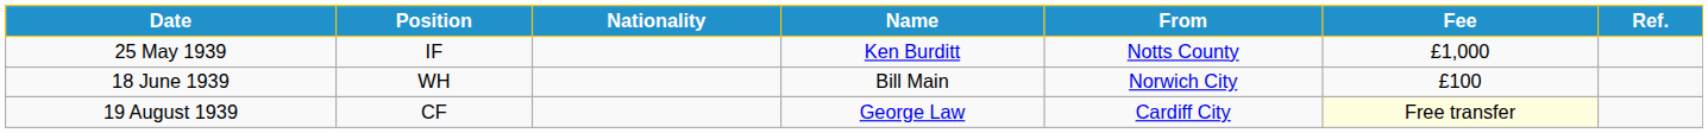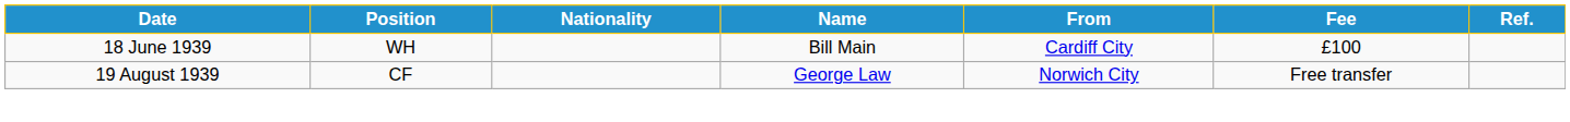- row: 25 May 1939 | IF | Ken Burditt | Notts County | £1,000
18 June 1939 | From: Norwich City -> Cardiff City
19 August 1939 | From: Cardiff City -> Norwich City
19 August 1939 | Fee: lightyellow background -> no background
